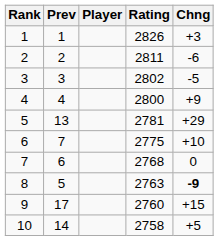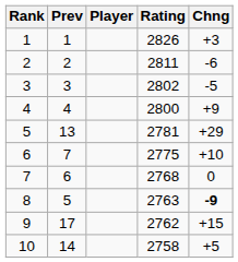9 | Rating: 2760 -> 2762
